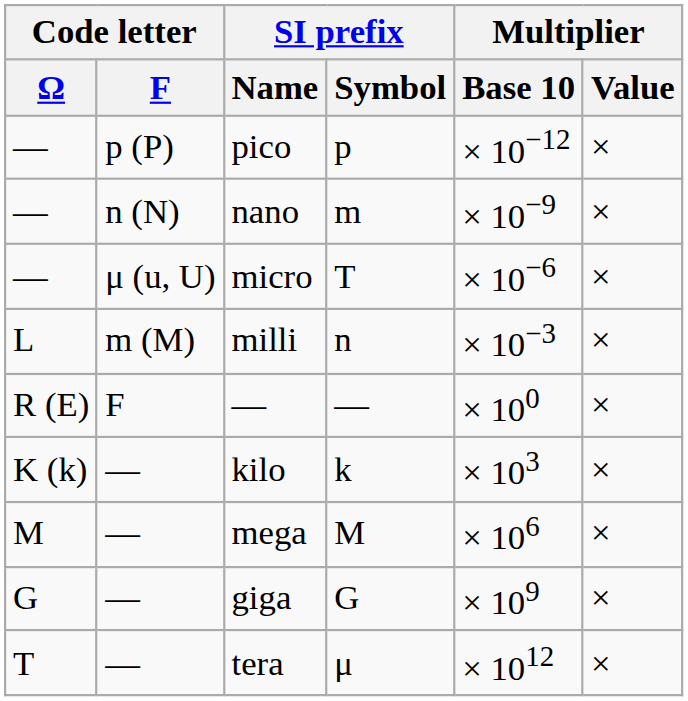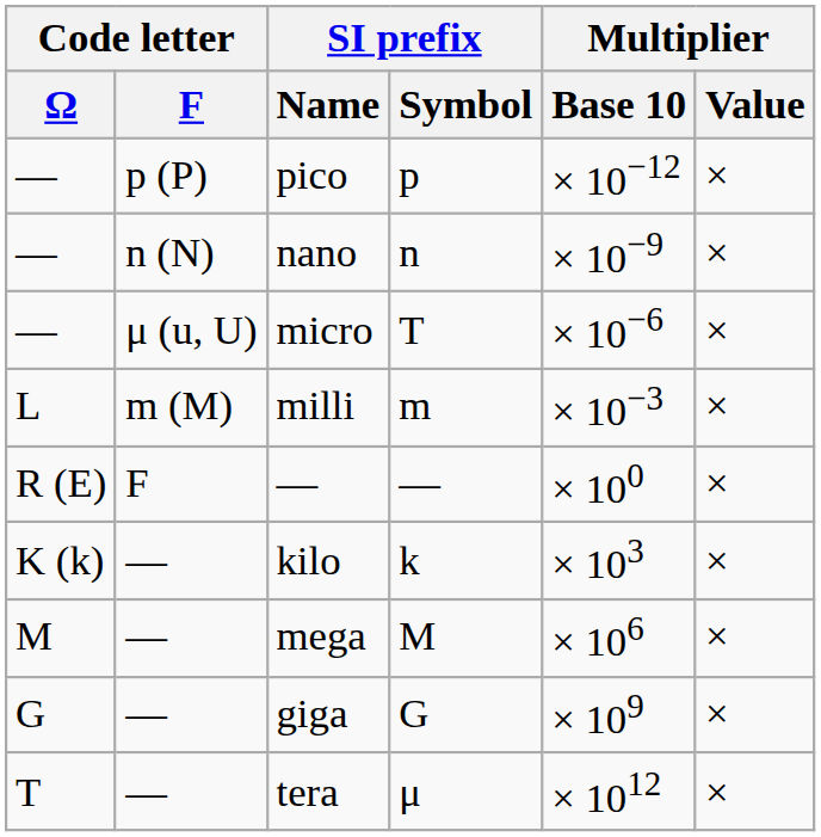nano | SI prefix / Symbol: m -> n
milli | SI prefix / Symbol: n -> m
